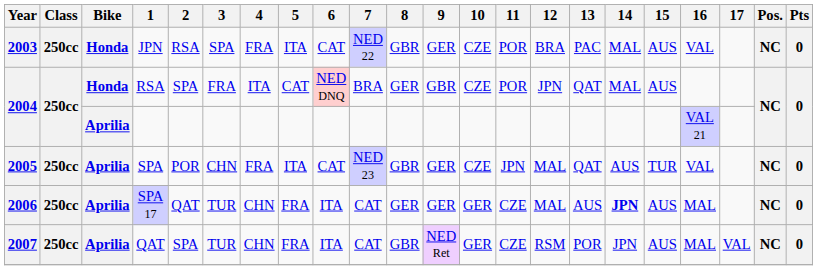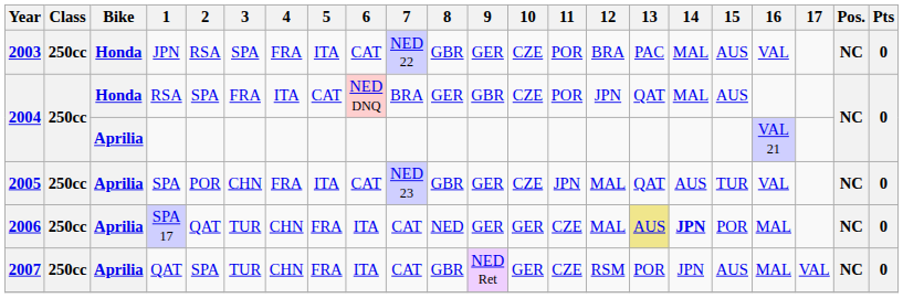SPA 17 | 8: GER -> NED
SPA 17 | 13: no background -> khaki background
SPA 17 | 15: AUS -> POR
